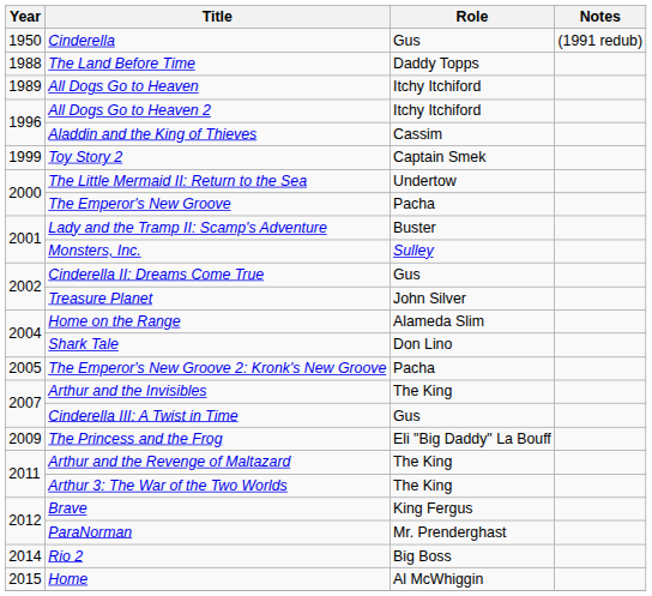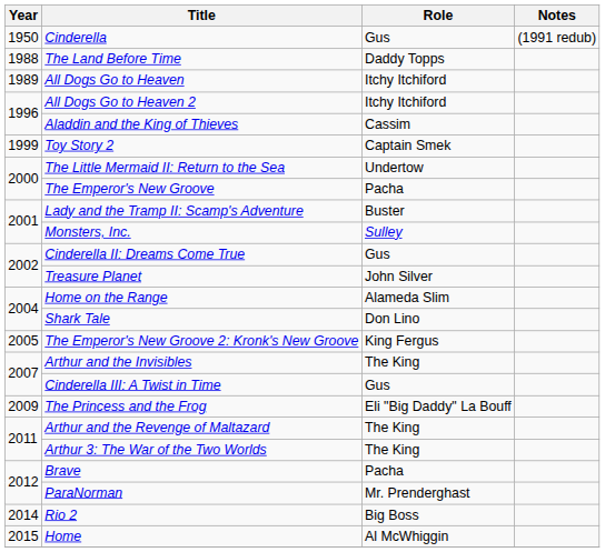The Emperor's New Groove 2: Kronk's New Groove | Role: Pacha -> King Fergus
Brave | Role: King Fergus -> Pacha
